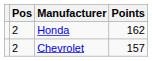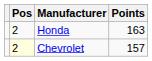Honda | Points: 162 -> 163
Chevrolet | Pos: no background -> lightyellow background
